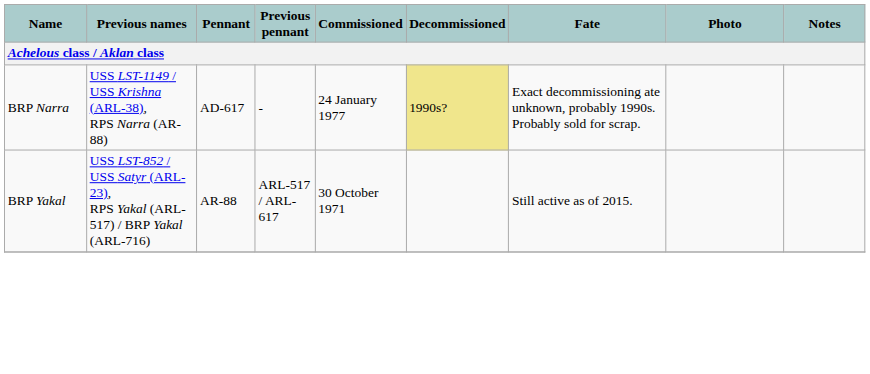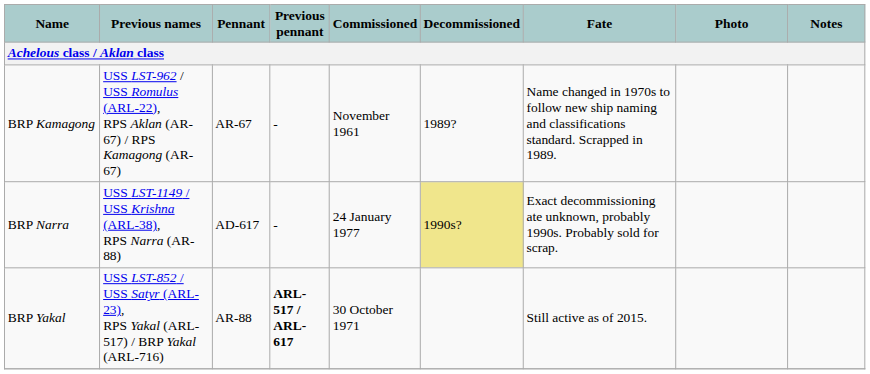+ row: BRP Kamagong | USS LST-962 / USS Romulus (ARL-22), RPS Aklan (AR-67) / RPS Kamagong (AR-67) | AR-67 | - | November 1961 | 1989? | Name changed in 1970s to follow new ship naming and classifications standard. Scrapped in 1989.
BRP Yakal | Previous pennant: normal -> bold
